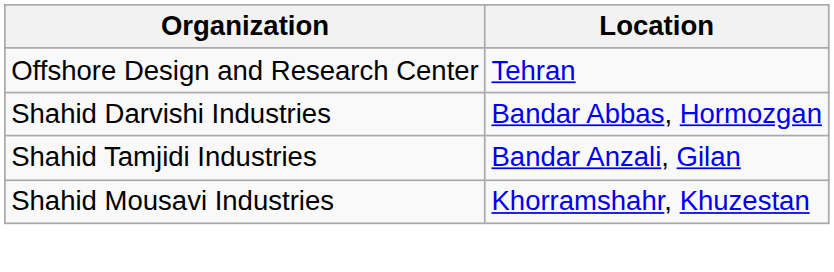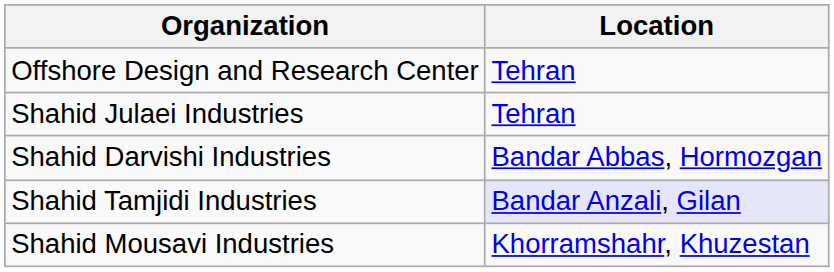+ row: Shahid Julaei Industries | Tehran
Shahid Tamjidi Industries | Location: no background -> lavender background
